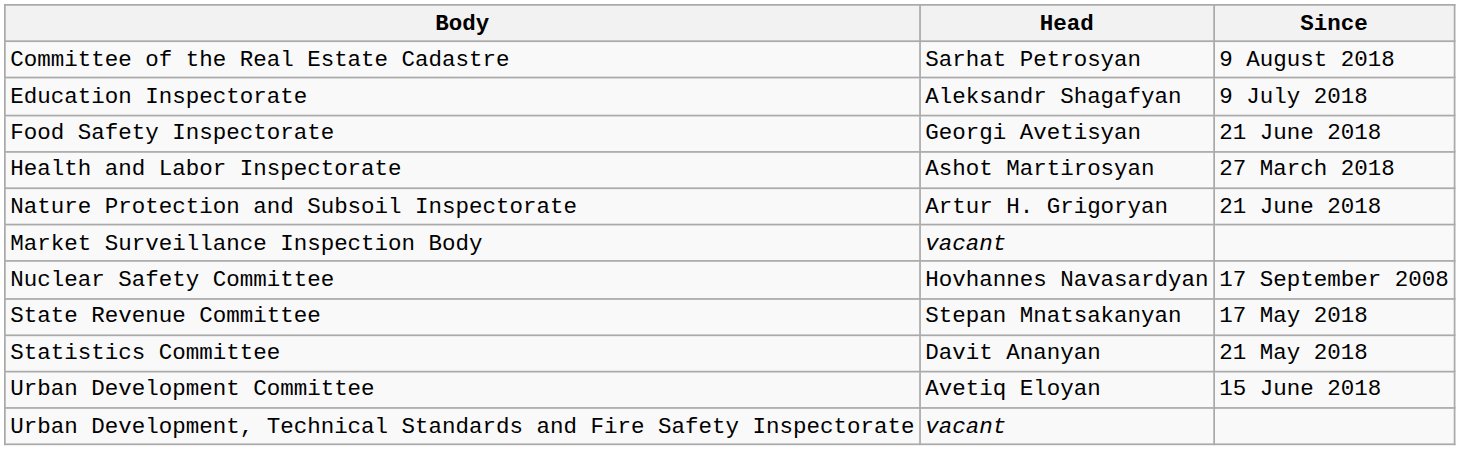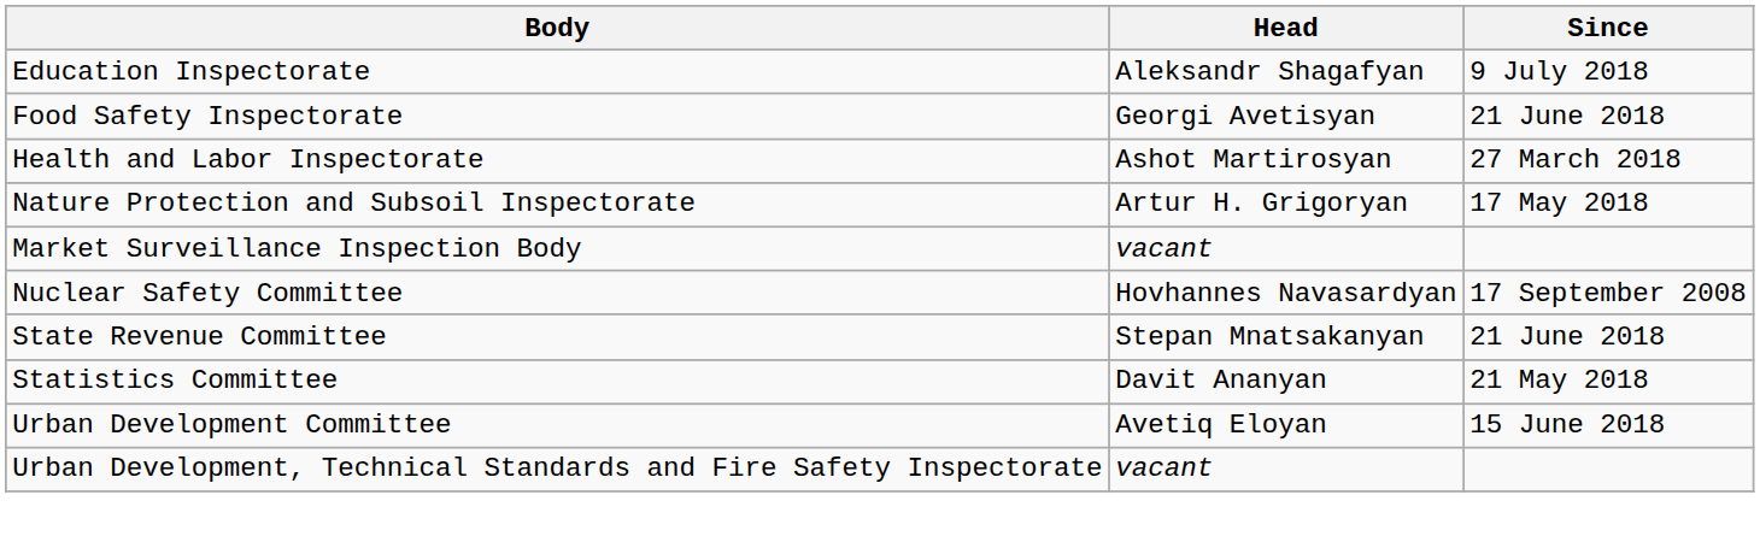- row: Committee of the Real Estate Cadastre | Sarhat Petrosyan | 9 August 2018
Nature Protection and Subsoil Inspectorate | Since: 21 June 2018 -> 17 May 2018
State Revenue Committee | Since: 17 May 2018 -> 21 June 2018
